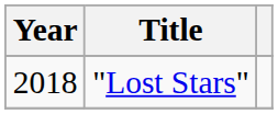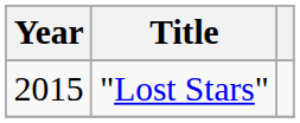"Lost Stars" | Year: 2018 -> 2015
